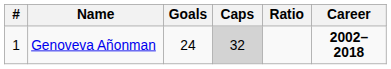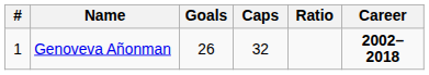Genoveva Añonman | Goals: 24 -> 26
Genoveva Añonman | Caps: lightgrey background -> no background
